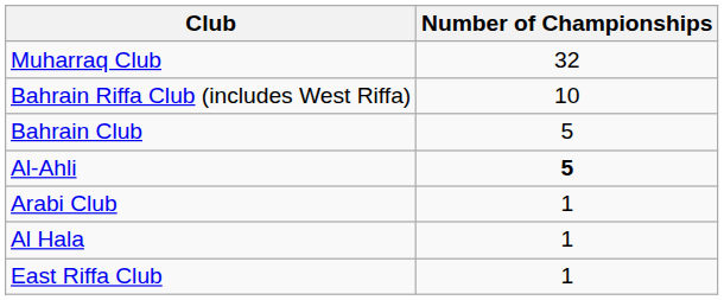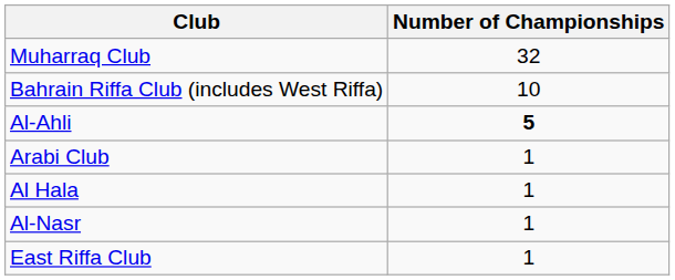- row: Bahrain Club | 5
+ row: Al-Nasr | 1
